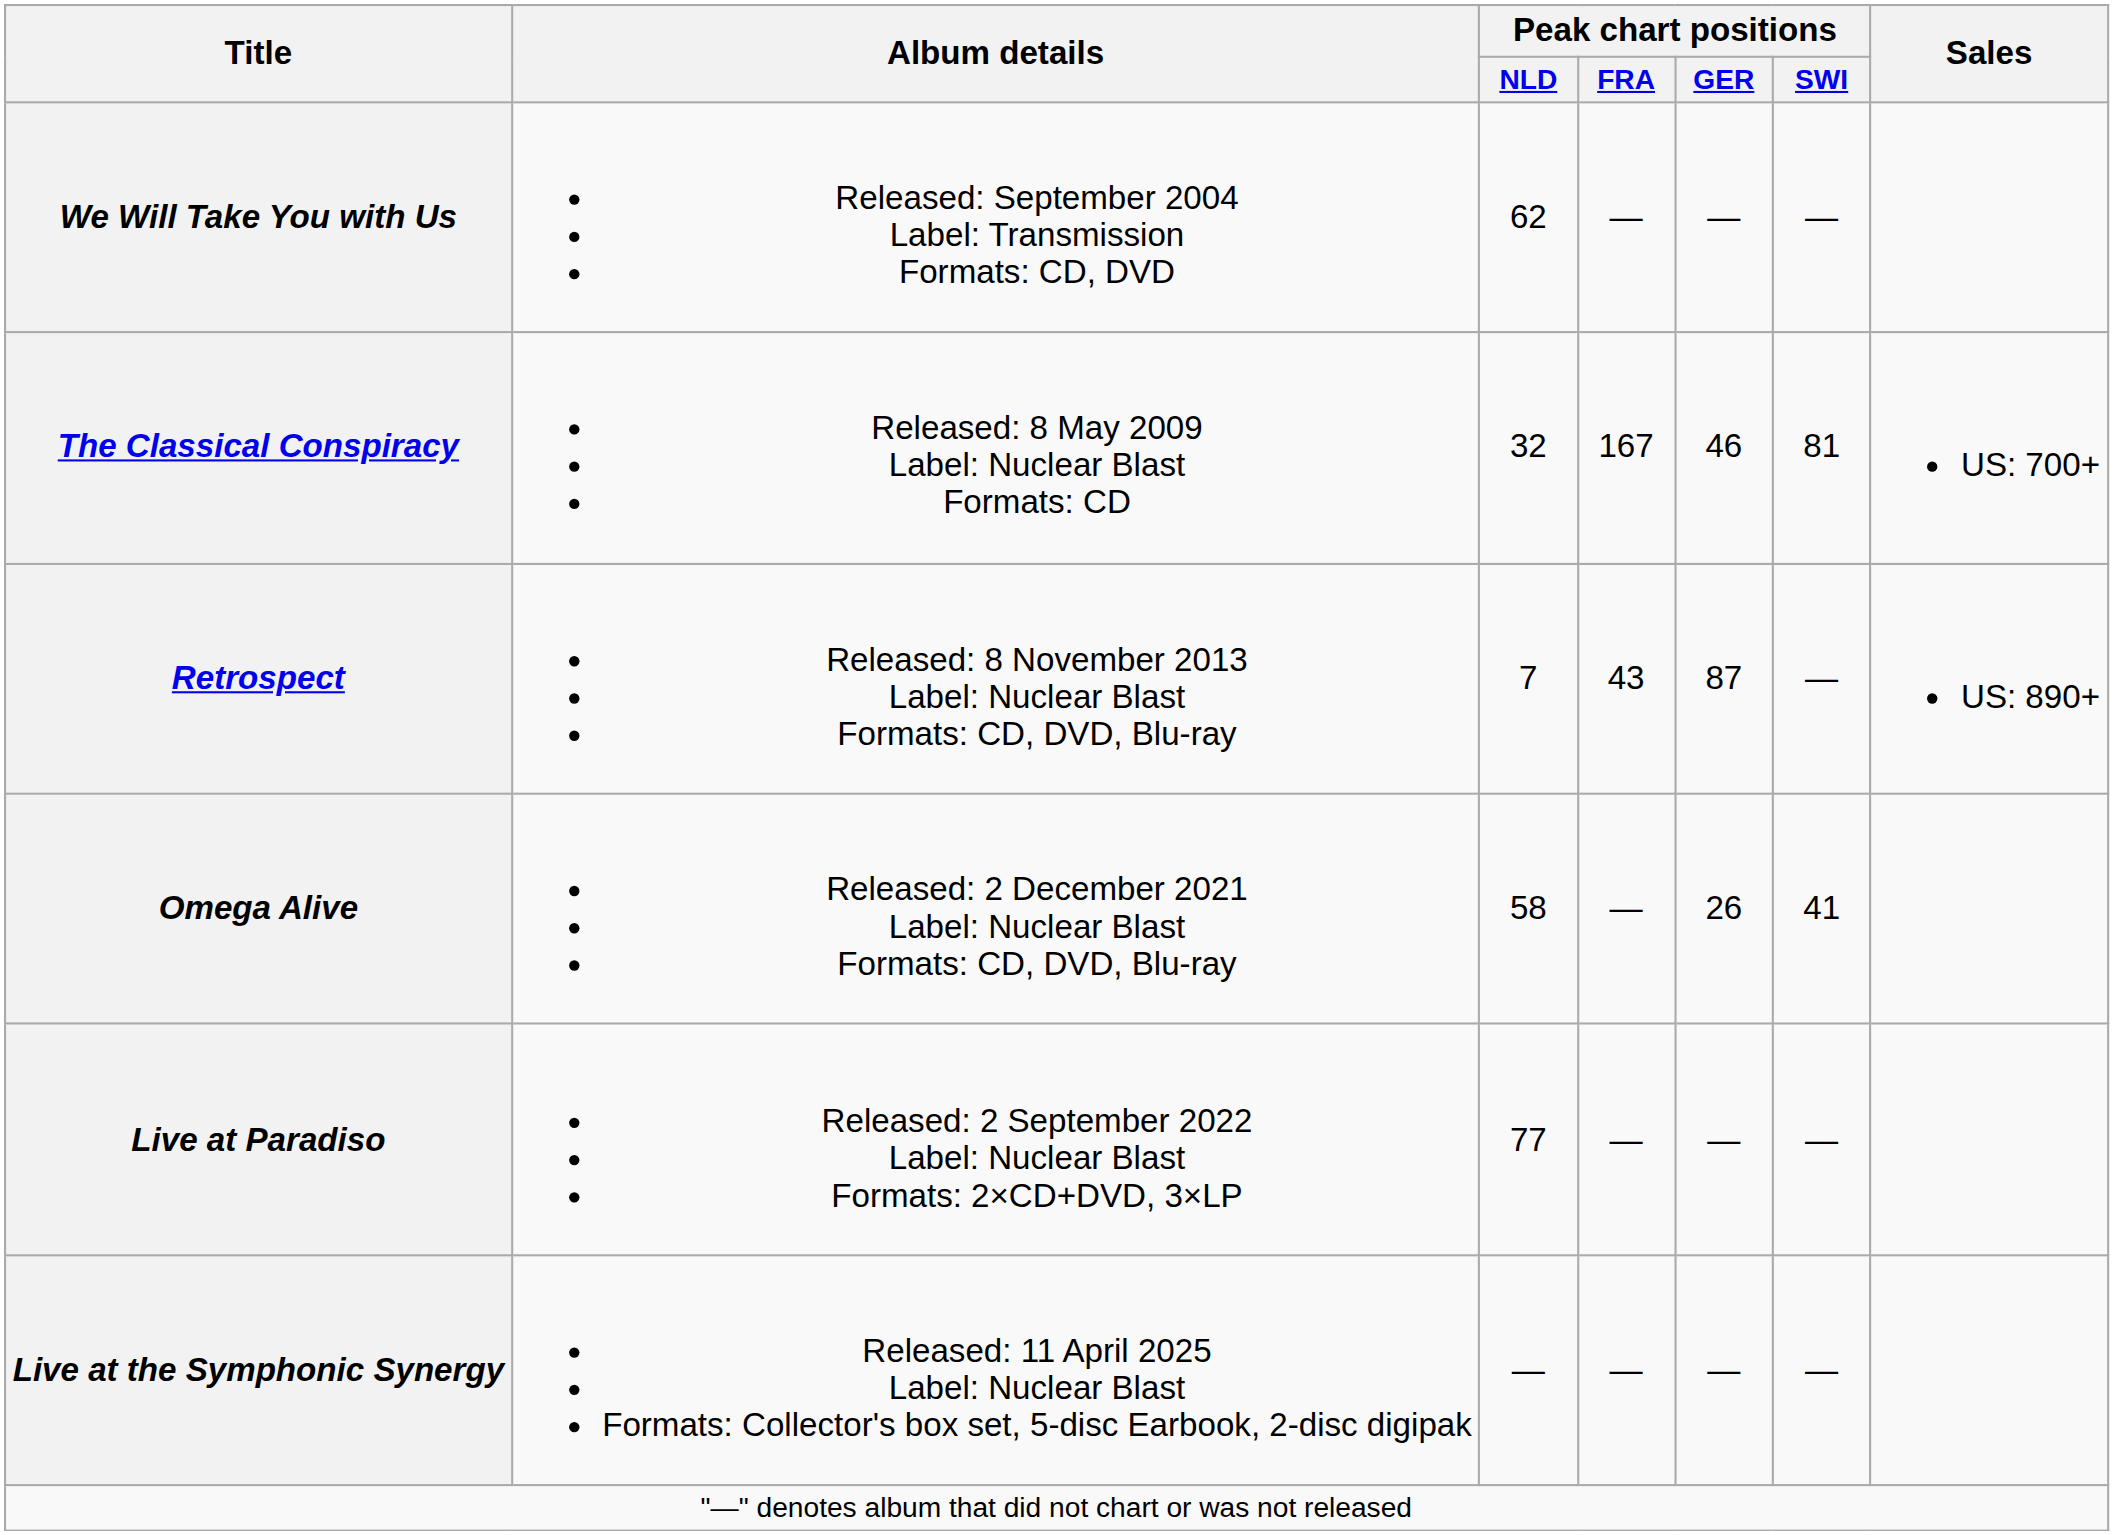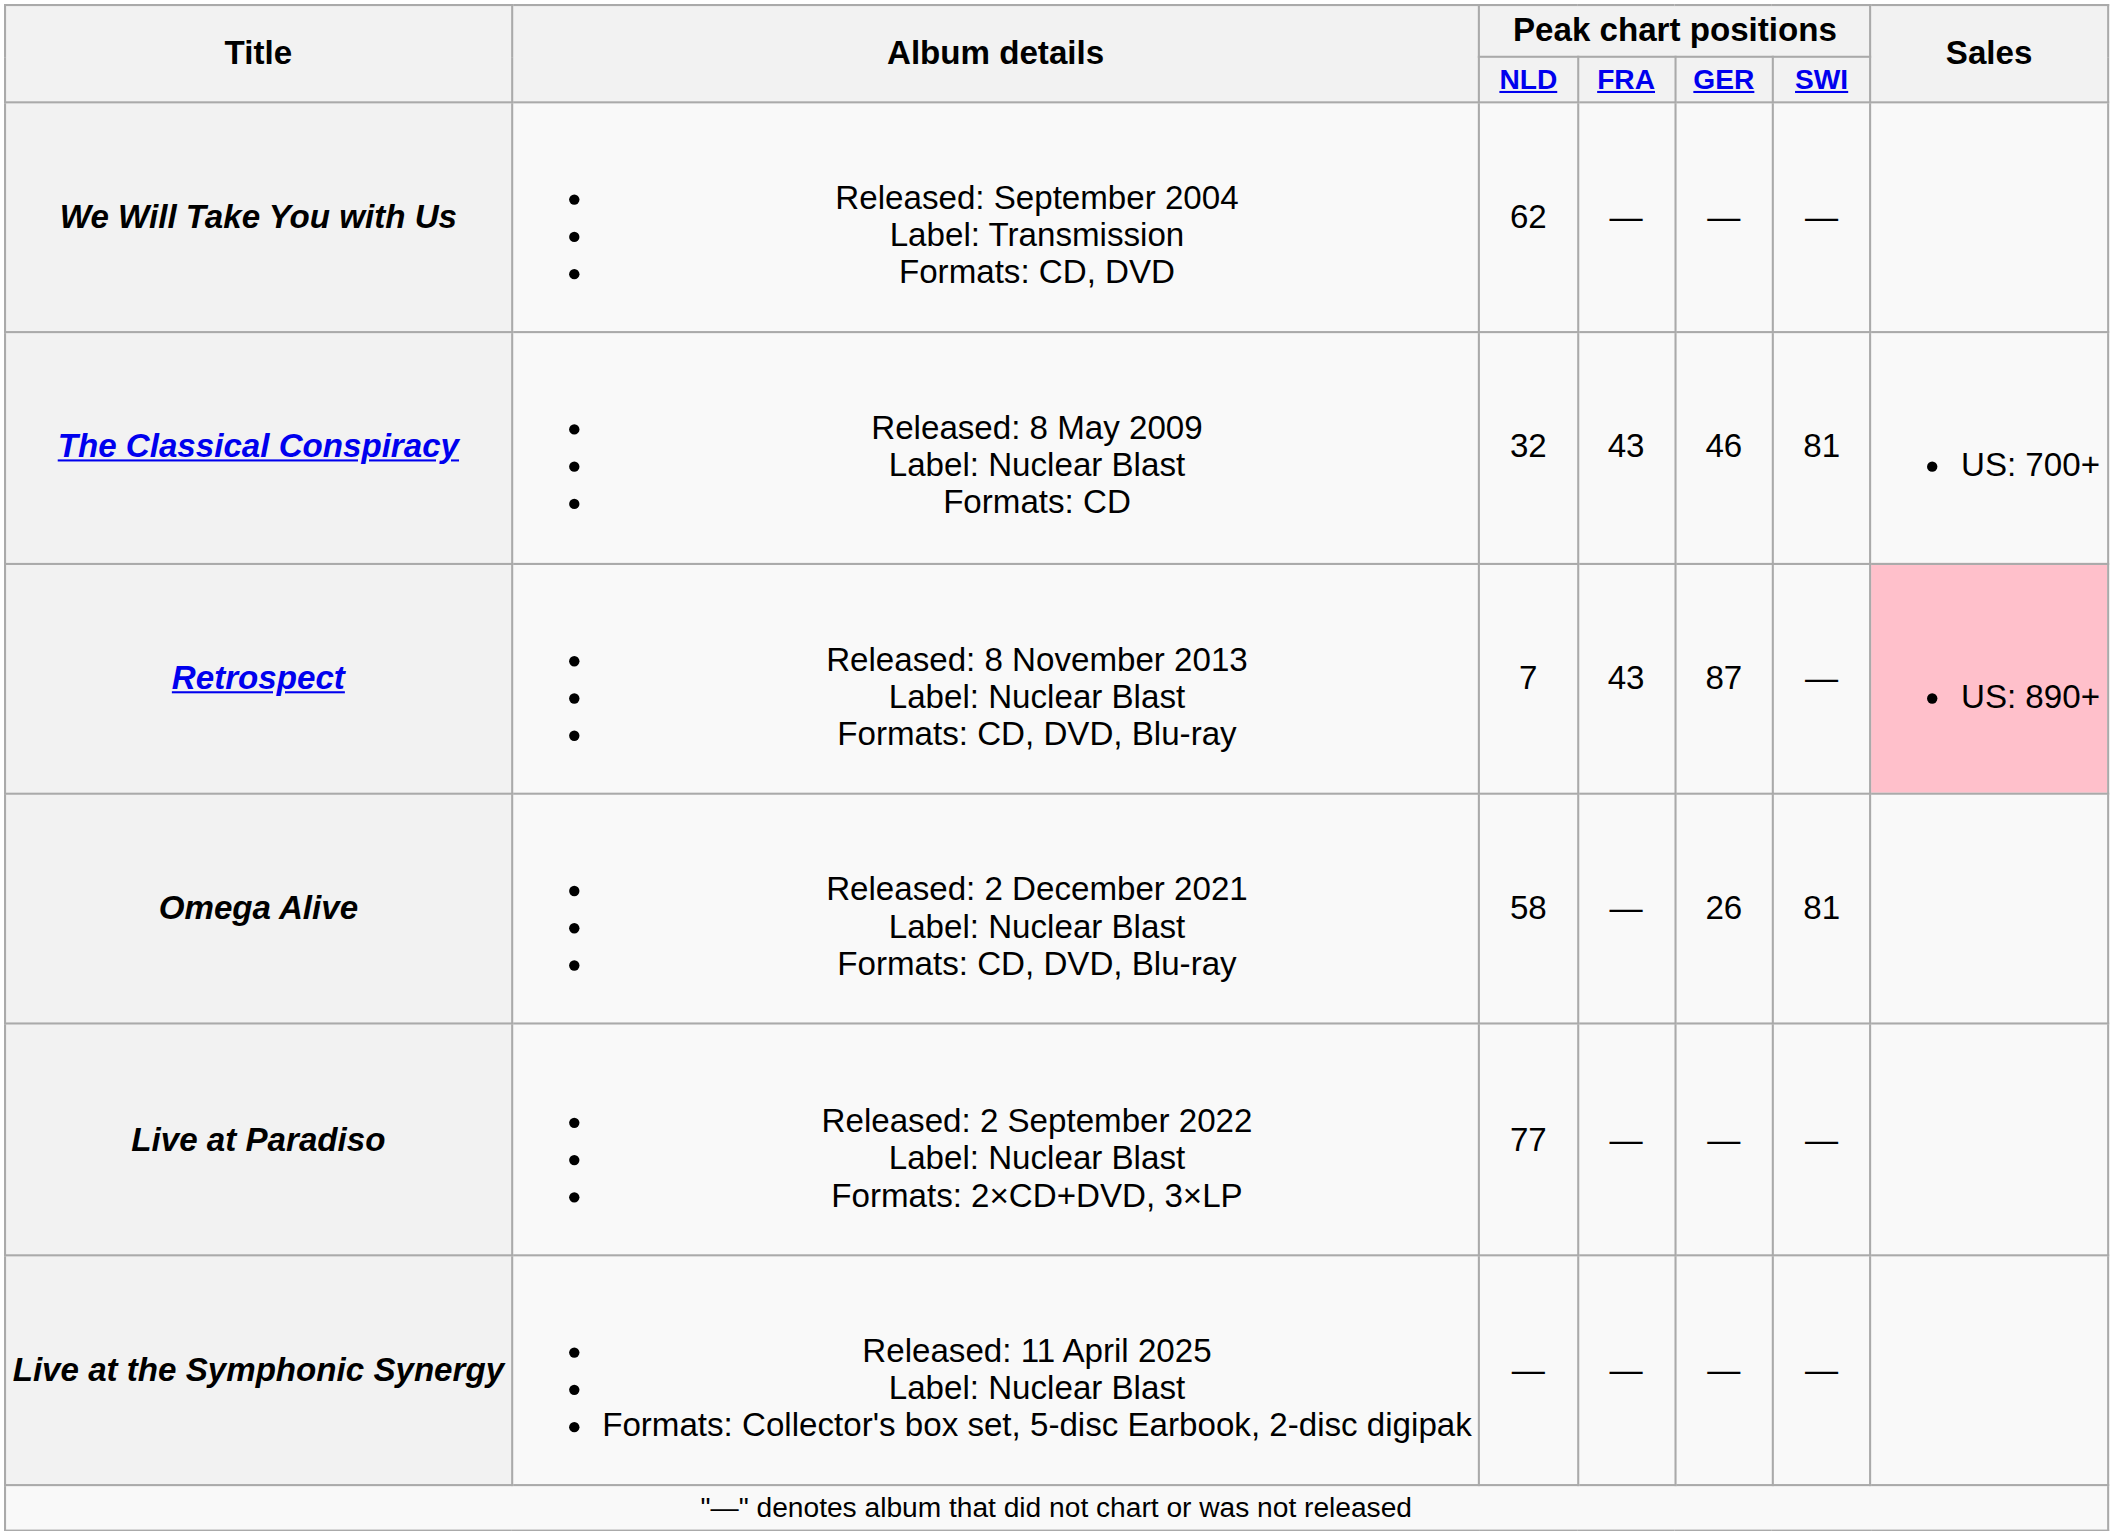The Classical Conspiracy | Peak chart positions / FRA: 167 -> 43
Retrospect | Sales: no background -> pink background
Omega Alive | Peak chart positions / SWI: 41 -> 81
